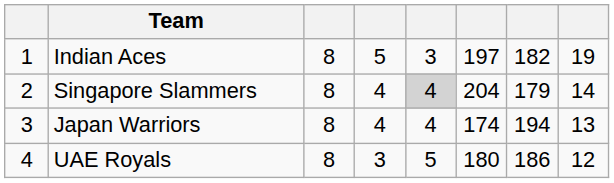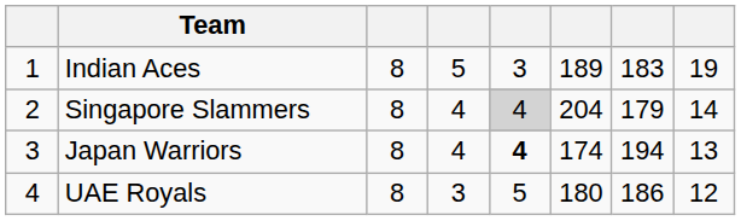Indian Aces | column 6: 197 -> 189
Indian Aces | column 7: 182 -> 183
Japan Warriors | column 5: normal -> bold
